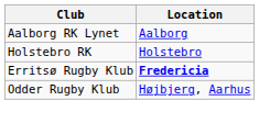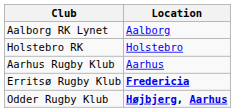+ row: Aarhus Rugby Klub | Aarhus
Odder Rugby Klub | Location: normal -> bold
